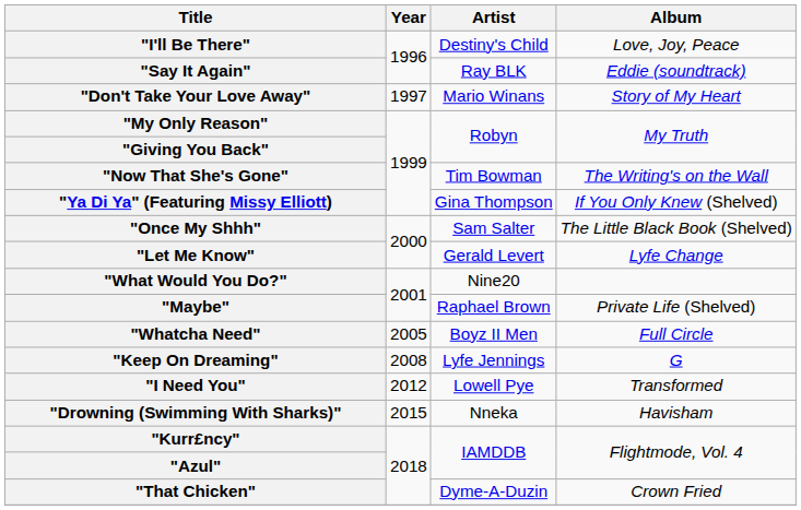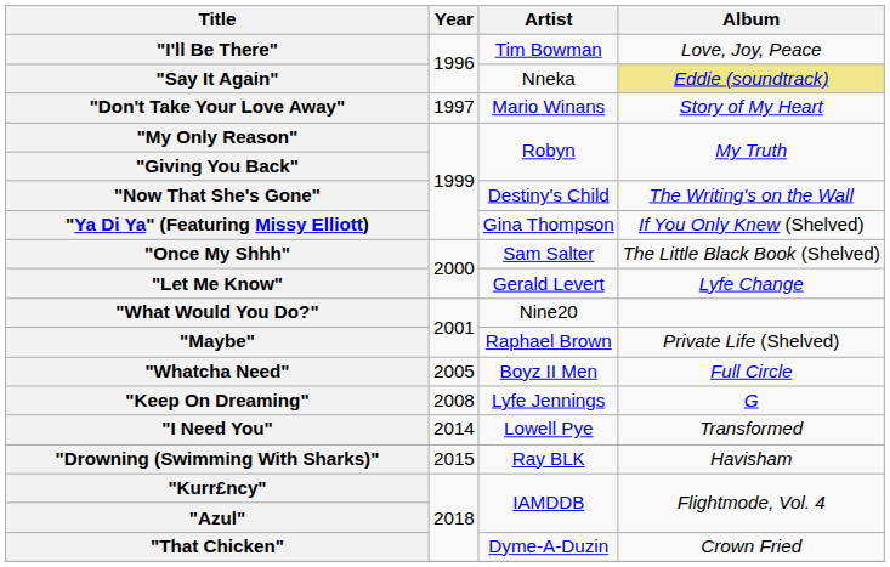"I'll Be There" | Artist: Destiny's Child -> Tim Bowman
"Say It Again" | Artist: Ray BLK -> Nneka
"Say It Again" | Album: no background -> khaki background
"Now That She's Gone" | Artist: Tim Bowman -> Destiny's Child
"I Need You" | Year: 2012 -> 2014
"Drowning (Swimming With Sharks)" | Artist: Nneka -> Ray BLK
